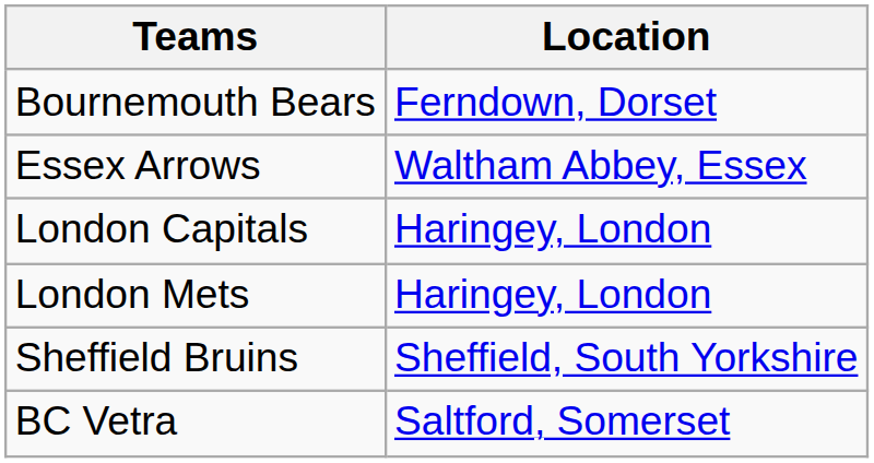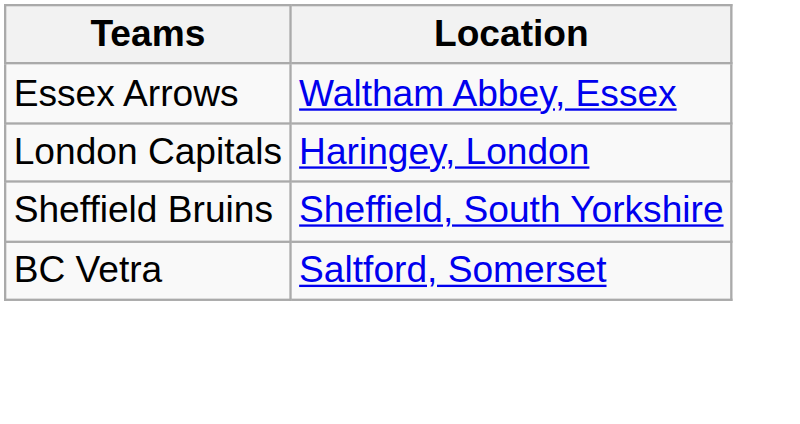- row: Bournemouth Bears | Ferndown, Dorset
- row: London Mets | Haringey, London
